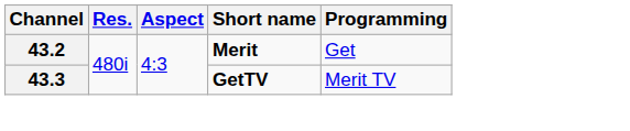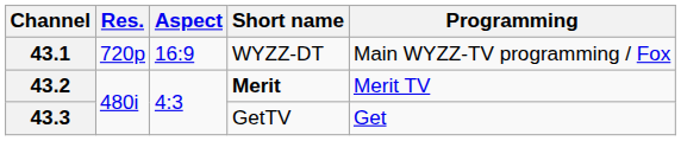+ row: 43.1 | 720p | 16:9 | WYZZ-DT | Main WYZZ-TV programming / Fox
43.2 | Programming: Get -> Merit TV
43.3 | Short name: bold -> normal
43.3 | Programming: Merit TV -> Get
